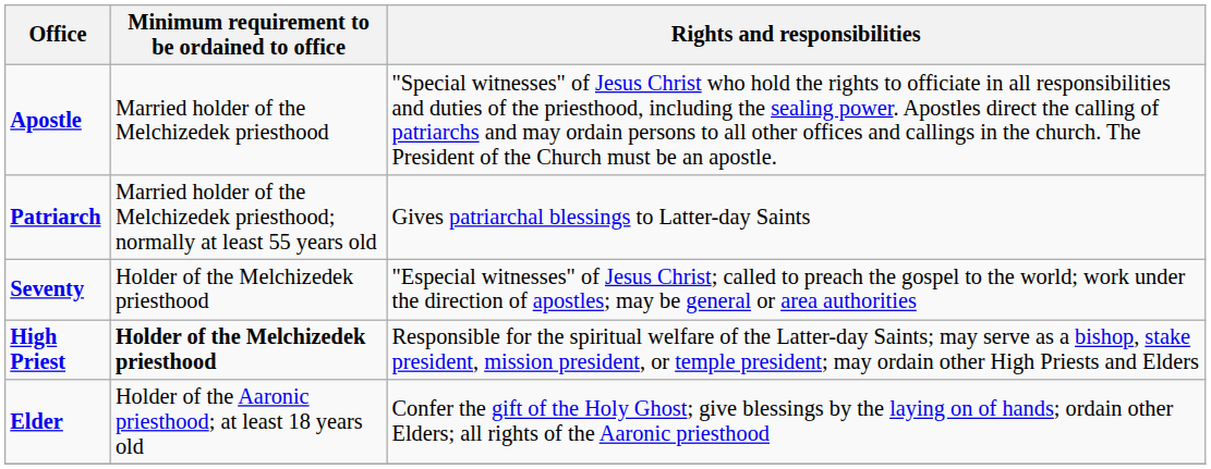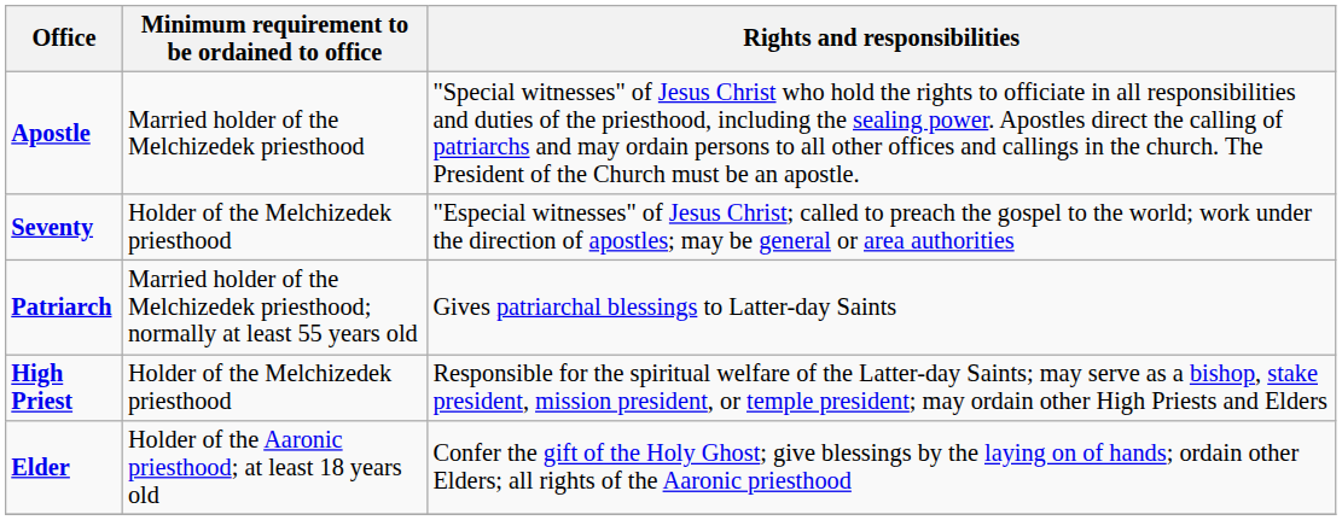rows swapped: Seventy <-> Patriarch
High Priest | Minimum requirement to be ordained to office: bold -> normal
